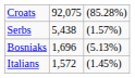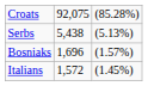Serbs | column 3: (1.57%) -> (5.13%)
Bosniaks | column 3: (5.13%) -> (1.57%)
